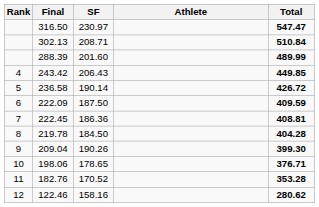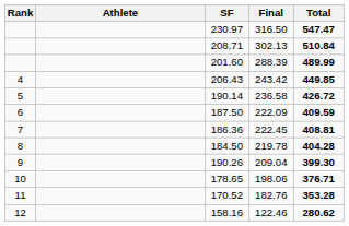columns swapped: Athlete <-> Final
